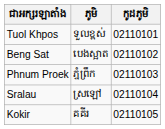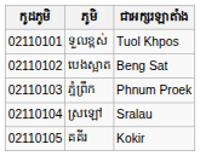columns swapped: កូដភូមិ <-> ជាអក្សរឡាតាំង
